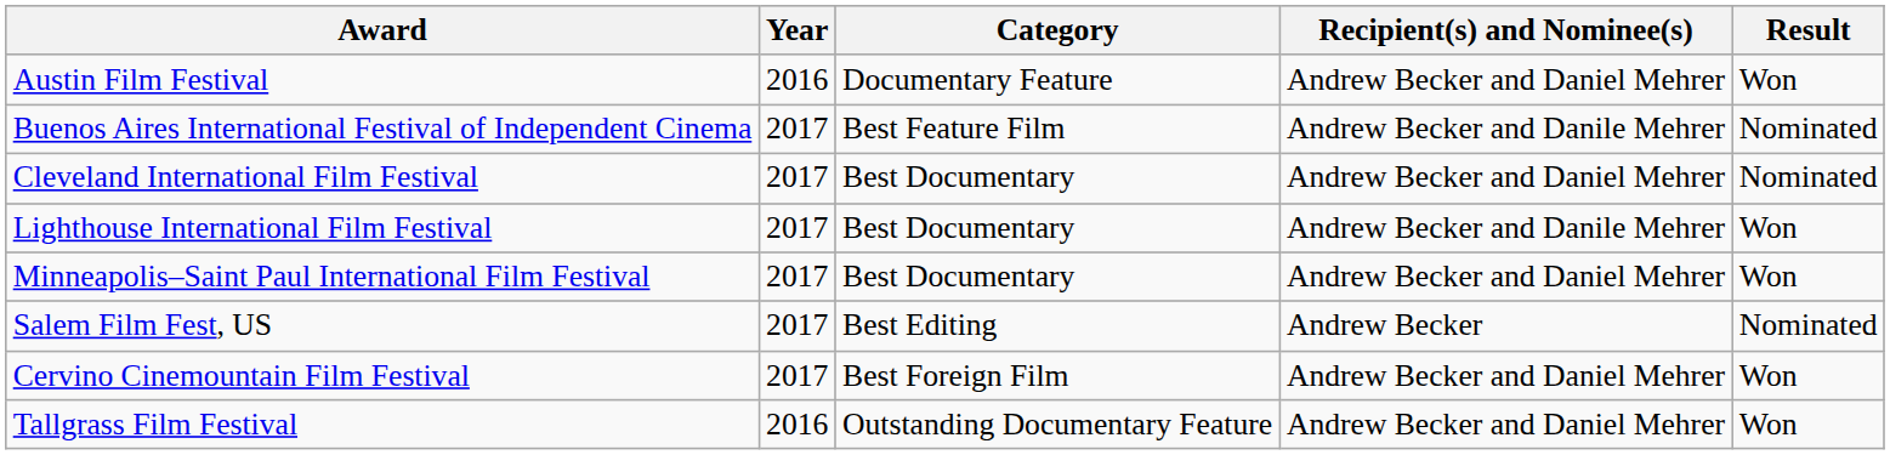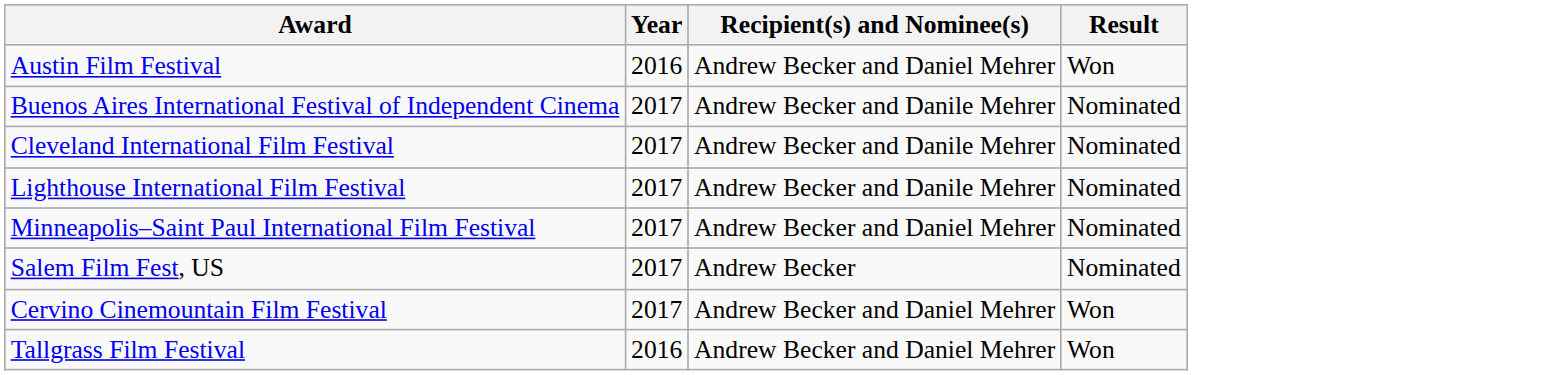- column: Category | Documentary Feature | Best Feature Film | Best Documentary | Best Documentary | Best Documentary | Best Editing | Best Foreign Film | Outstanding Documentary Feature
Cleveland International Film Festival | Recipient(s) and Nominee(s): Andrew Becker and Daniel Mehrer -> Andrew Becker and Danile Mehrer
Lighthouse International Film Festival | Result: Won -> Nominated
Minneapolis–Saint Paul International Film Festival | Result: Won -> Nominated
